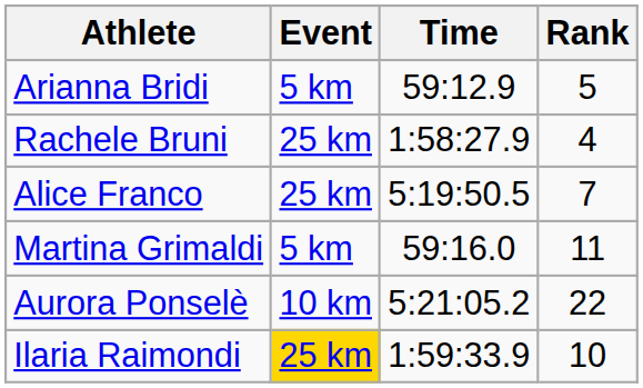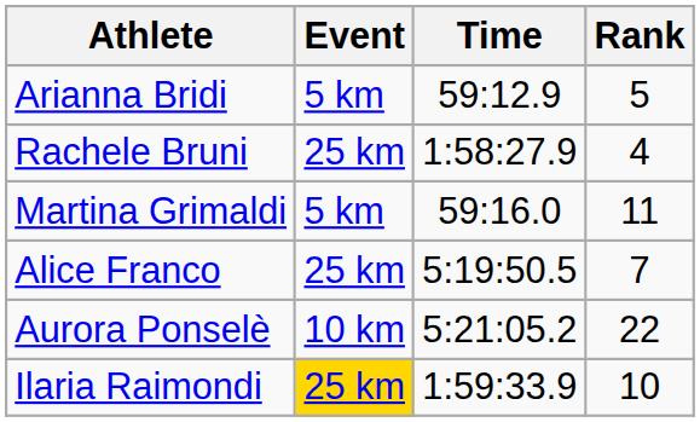rows swapped: Alice Franco <-> Martina Grimaldi
